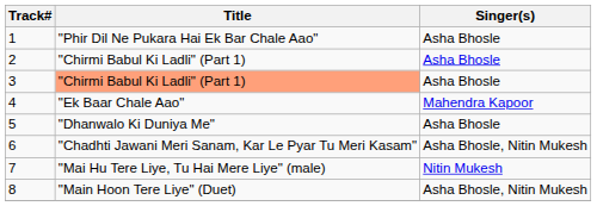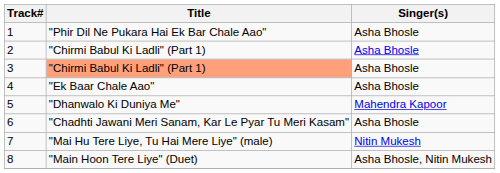4 | Singer(s): Mahendra Kapoor -> Asha Bhosle
5 | Singer(s): Asha Bhosle -> Mahendra Kapoor
6 | Singer(s): Asha Bhosle, Nitin Mukesh -> Asha Bhosle
